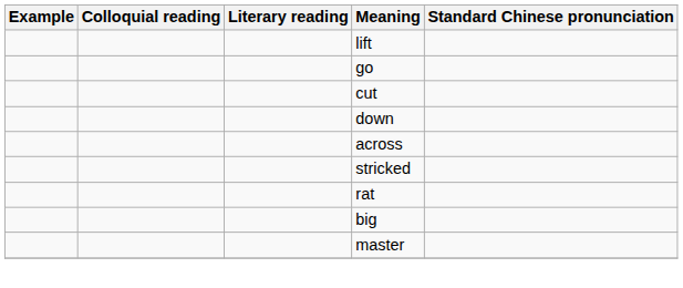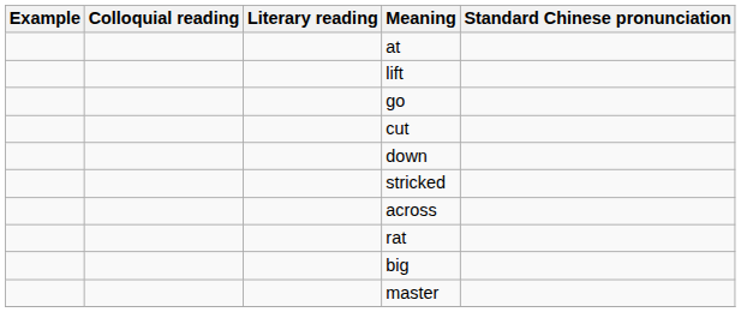+ row: at
rows swapped: across <-> stricked
